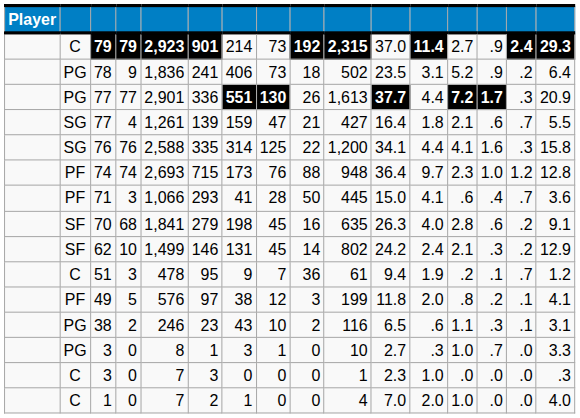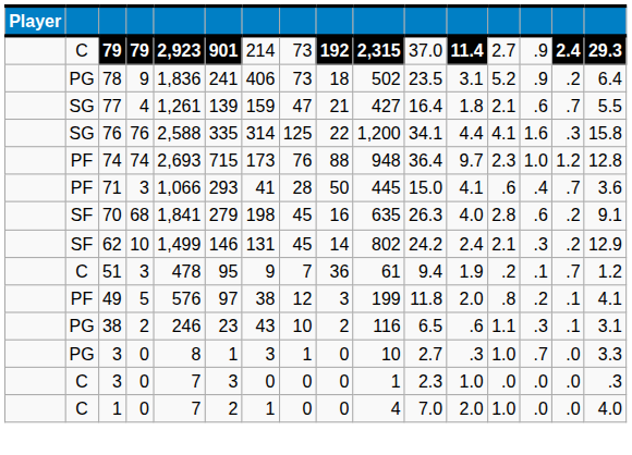- row: PG | 77 | 77 | 2,901 | 336 | 551 | 130 | 26 | 1,613 | 37.7 | 4.4 | 7.2 | 1.7 | .3 | 20.9
